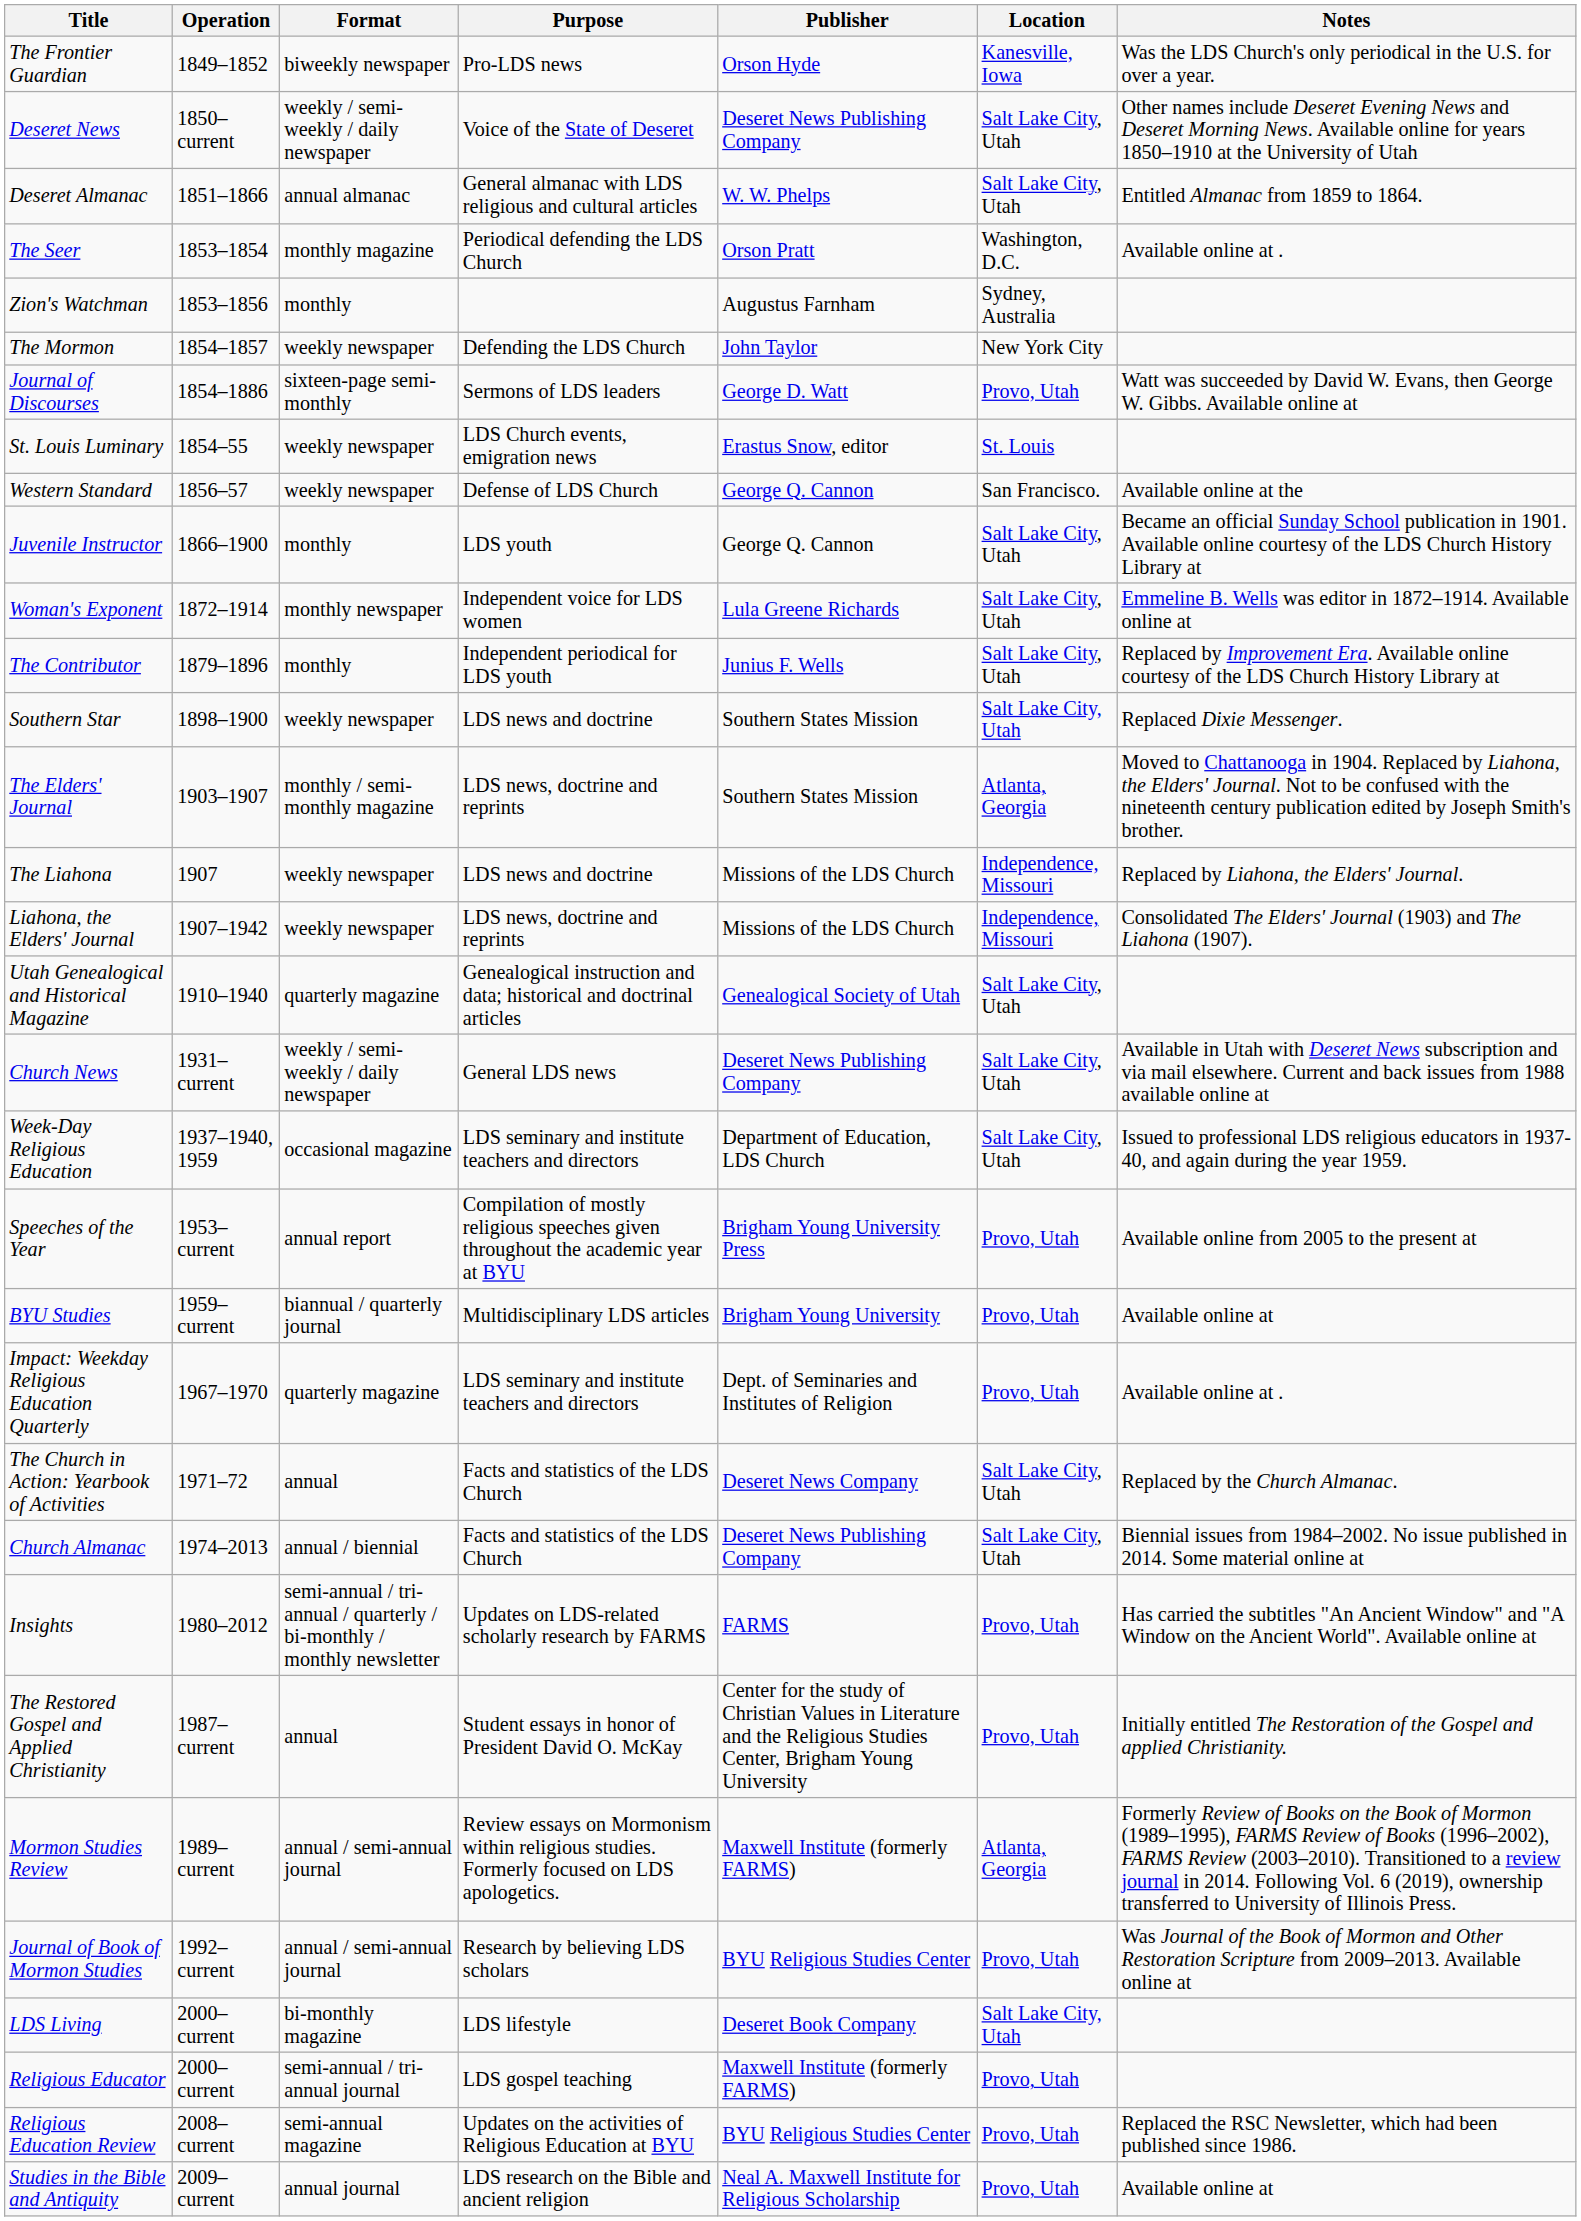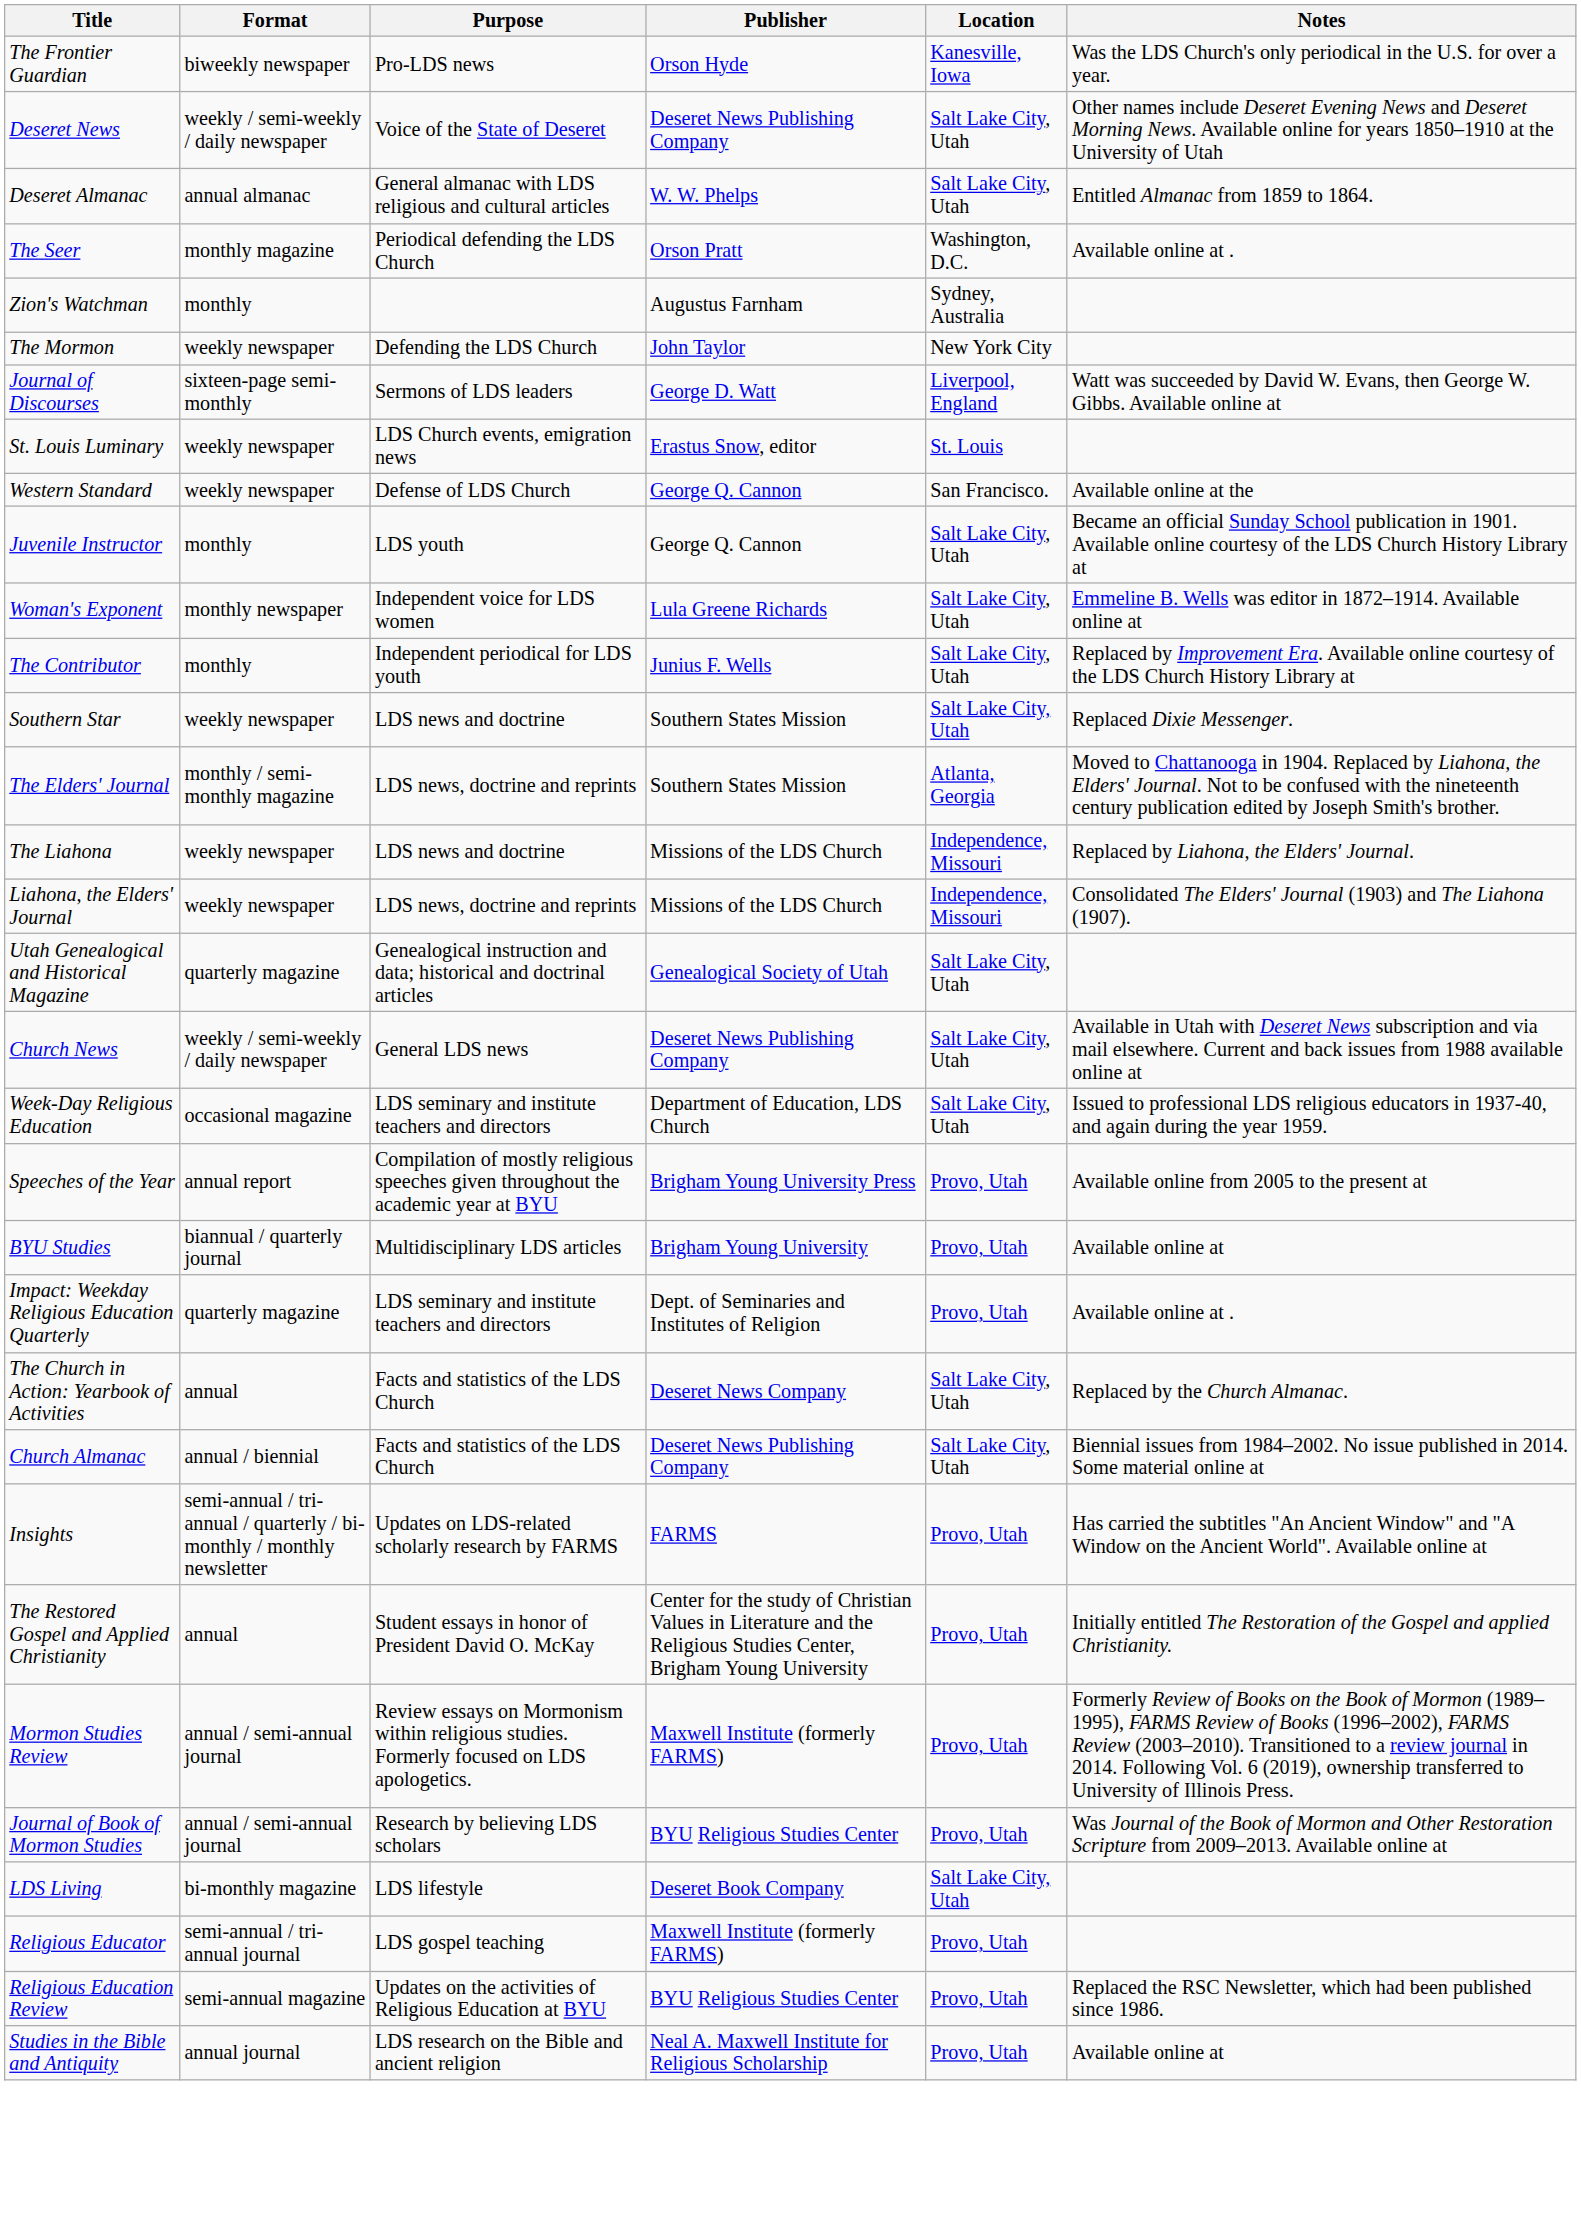- column: Operation | 1849–1852 | 1850–current | 1851–1866 | 1853–1854 | 1853–1856 | 1854–1857 | 1854–1886 | 1854–55 | 1856–57 | 1866–1900 | 1872–1914 | 1879–1896 | 1898–1900 | 1903–1907 | 1907 | 1907–1942 | 1910–1940 | 1931–current | 1937–1940, 1959 | 1953–current | 1959–current | 1967–1970 | 1971–72 | 1974–2013 | 1980–2012 | 1987–current | 1989–current | 1992–current | 2000–current | 2000–current | 2008–current | 2009–current
Journal of Discourses | Location: Provo, Utah -> Liverpool, England
Mormon Studies Review | Location: Atlanta, Georgia -> Provo, Utah
